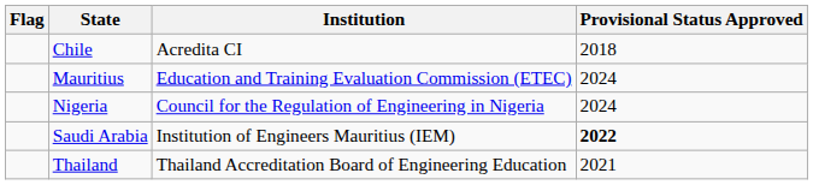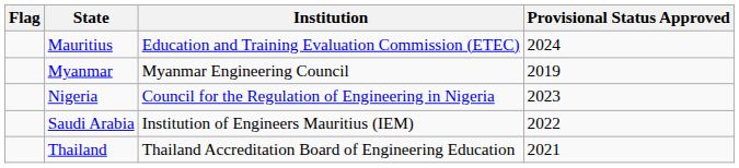- row: Chile | Acredita CI | 2018
+ row: Myanmar | Myanmar Engineering Council | 2019
Nigeria | Provisional Status Approved: 2024 -> 2023
Saudi Arabia | Provisional Status Approved: bold -> normal
